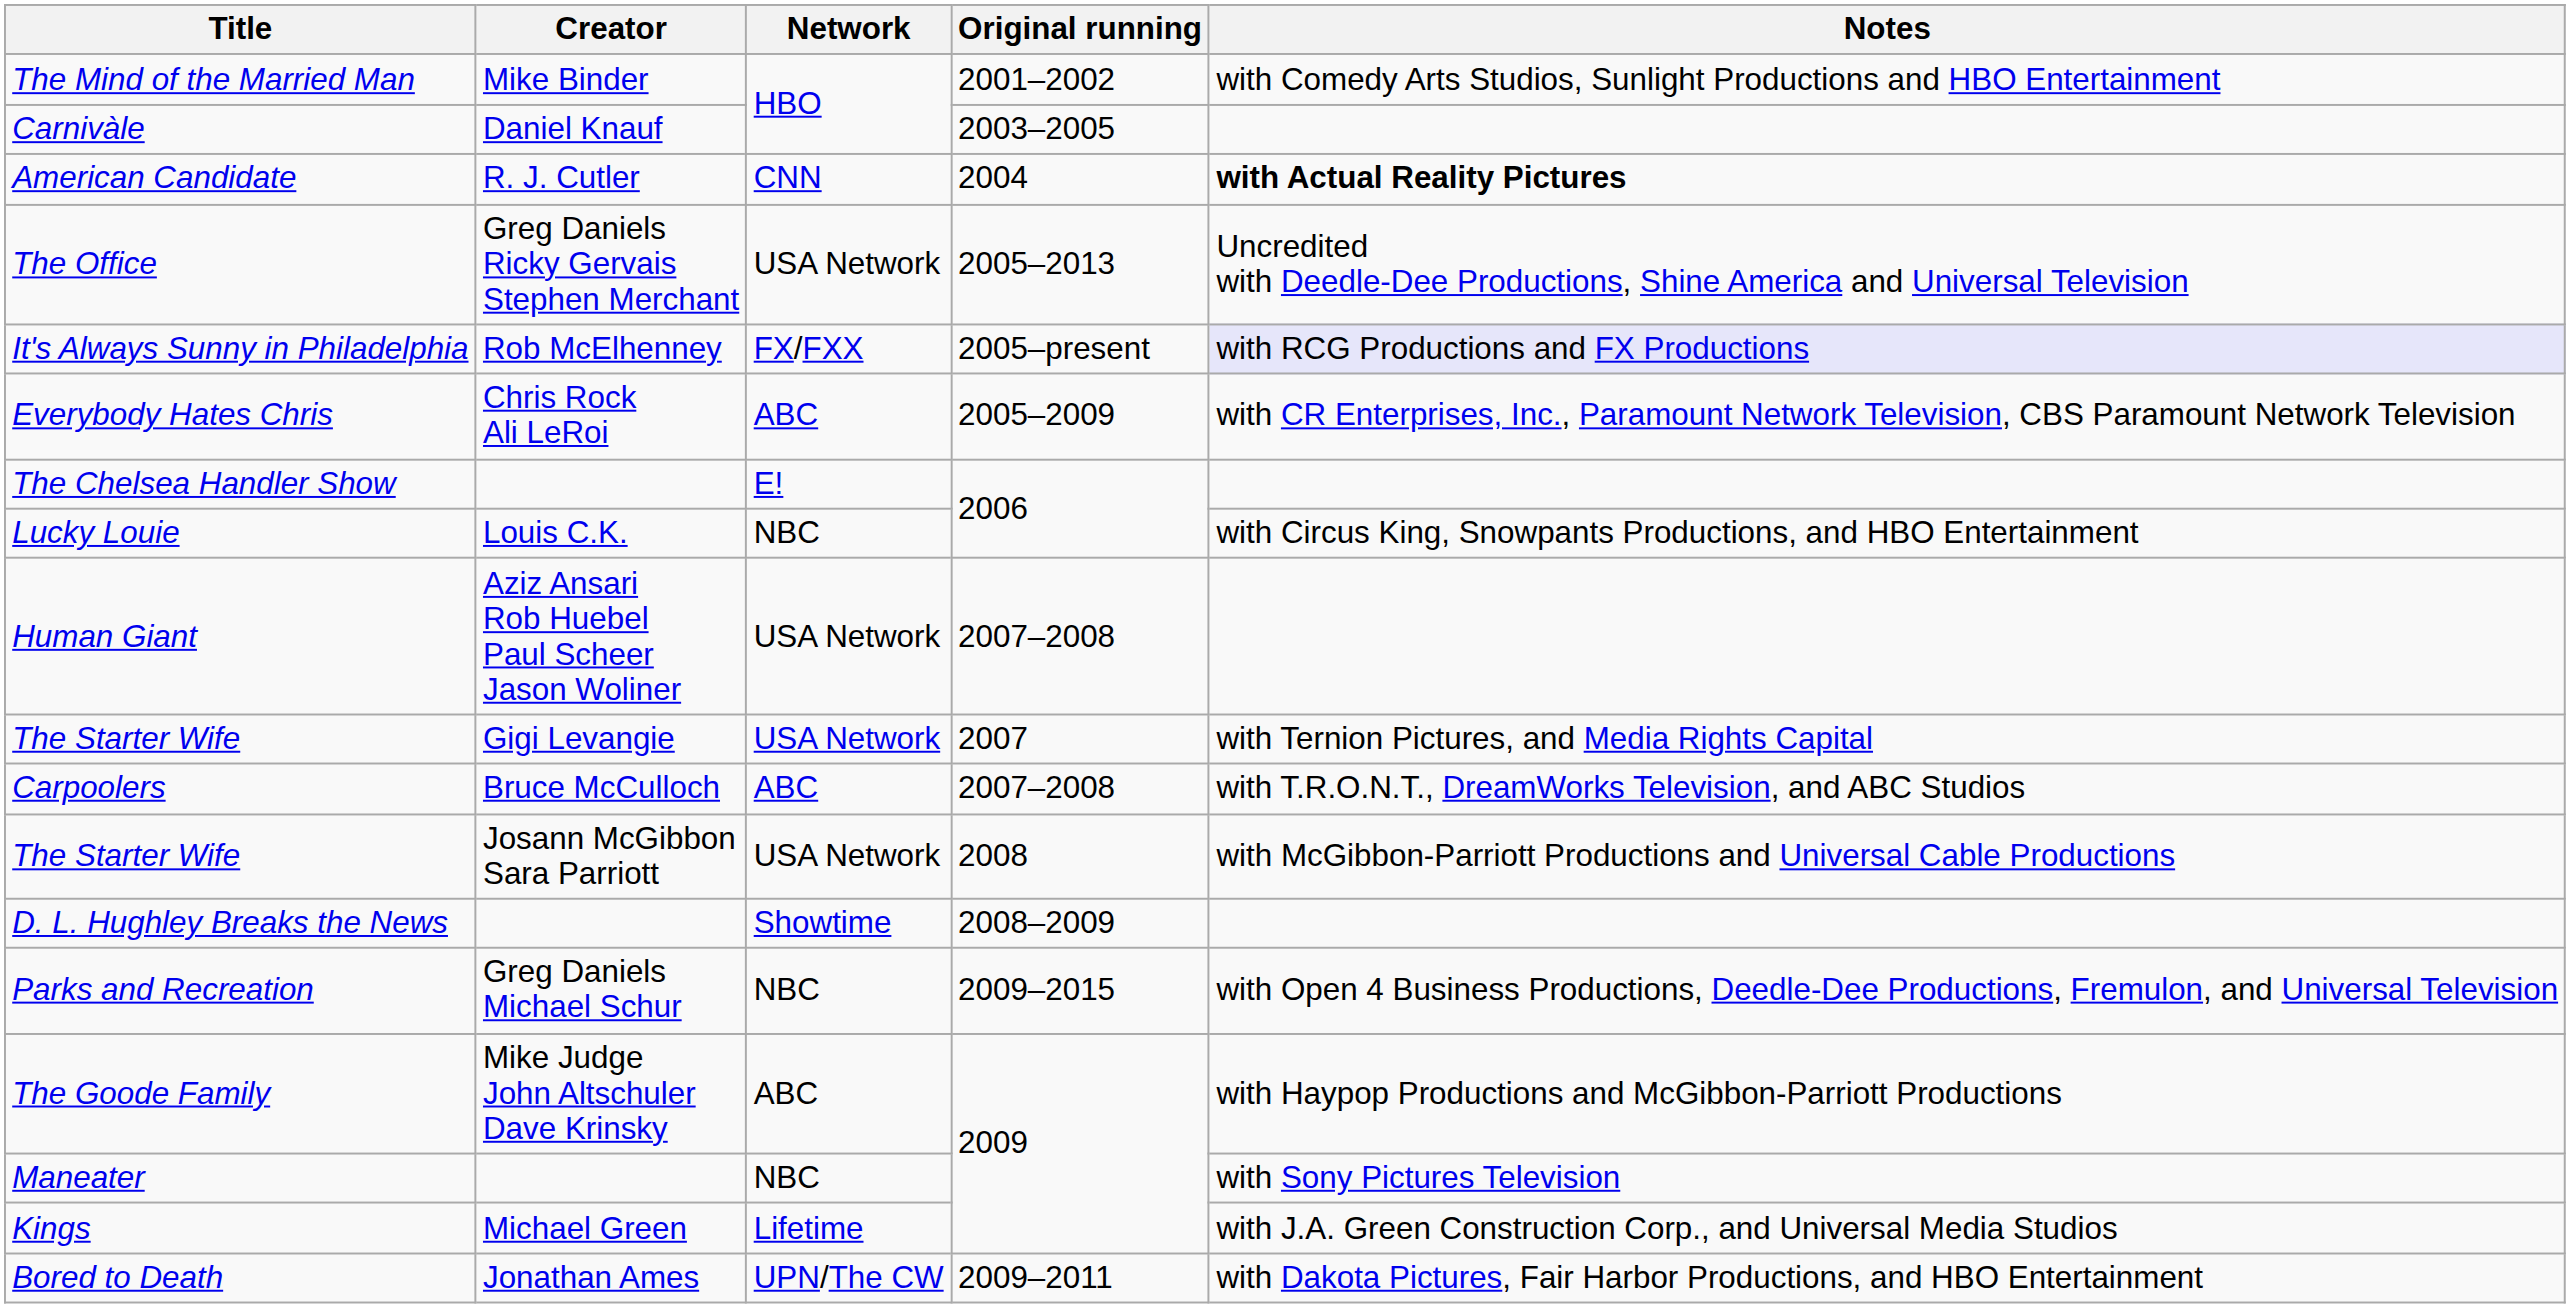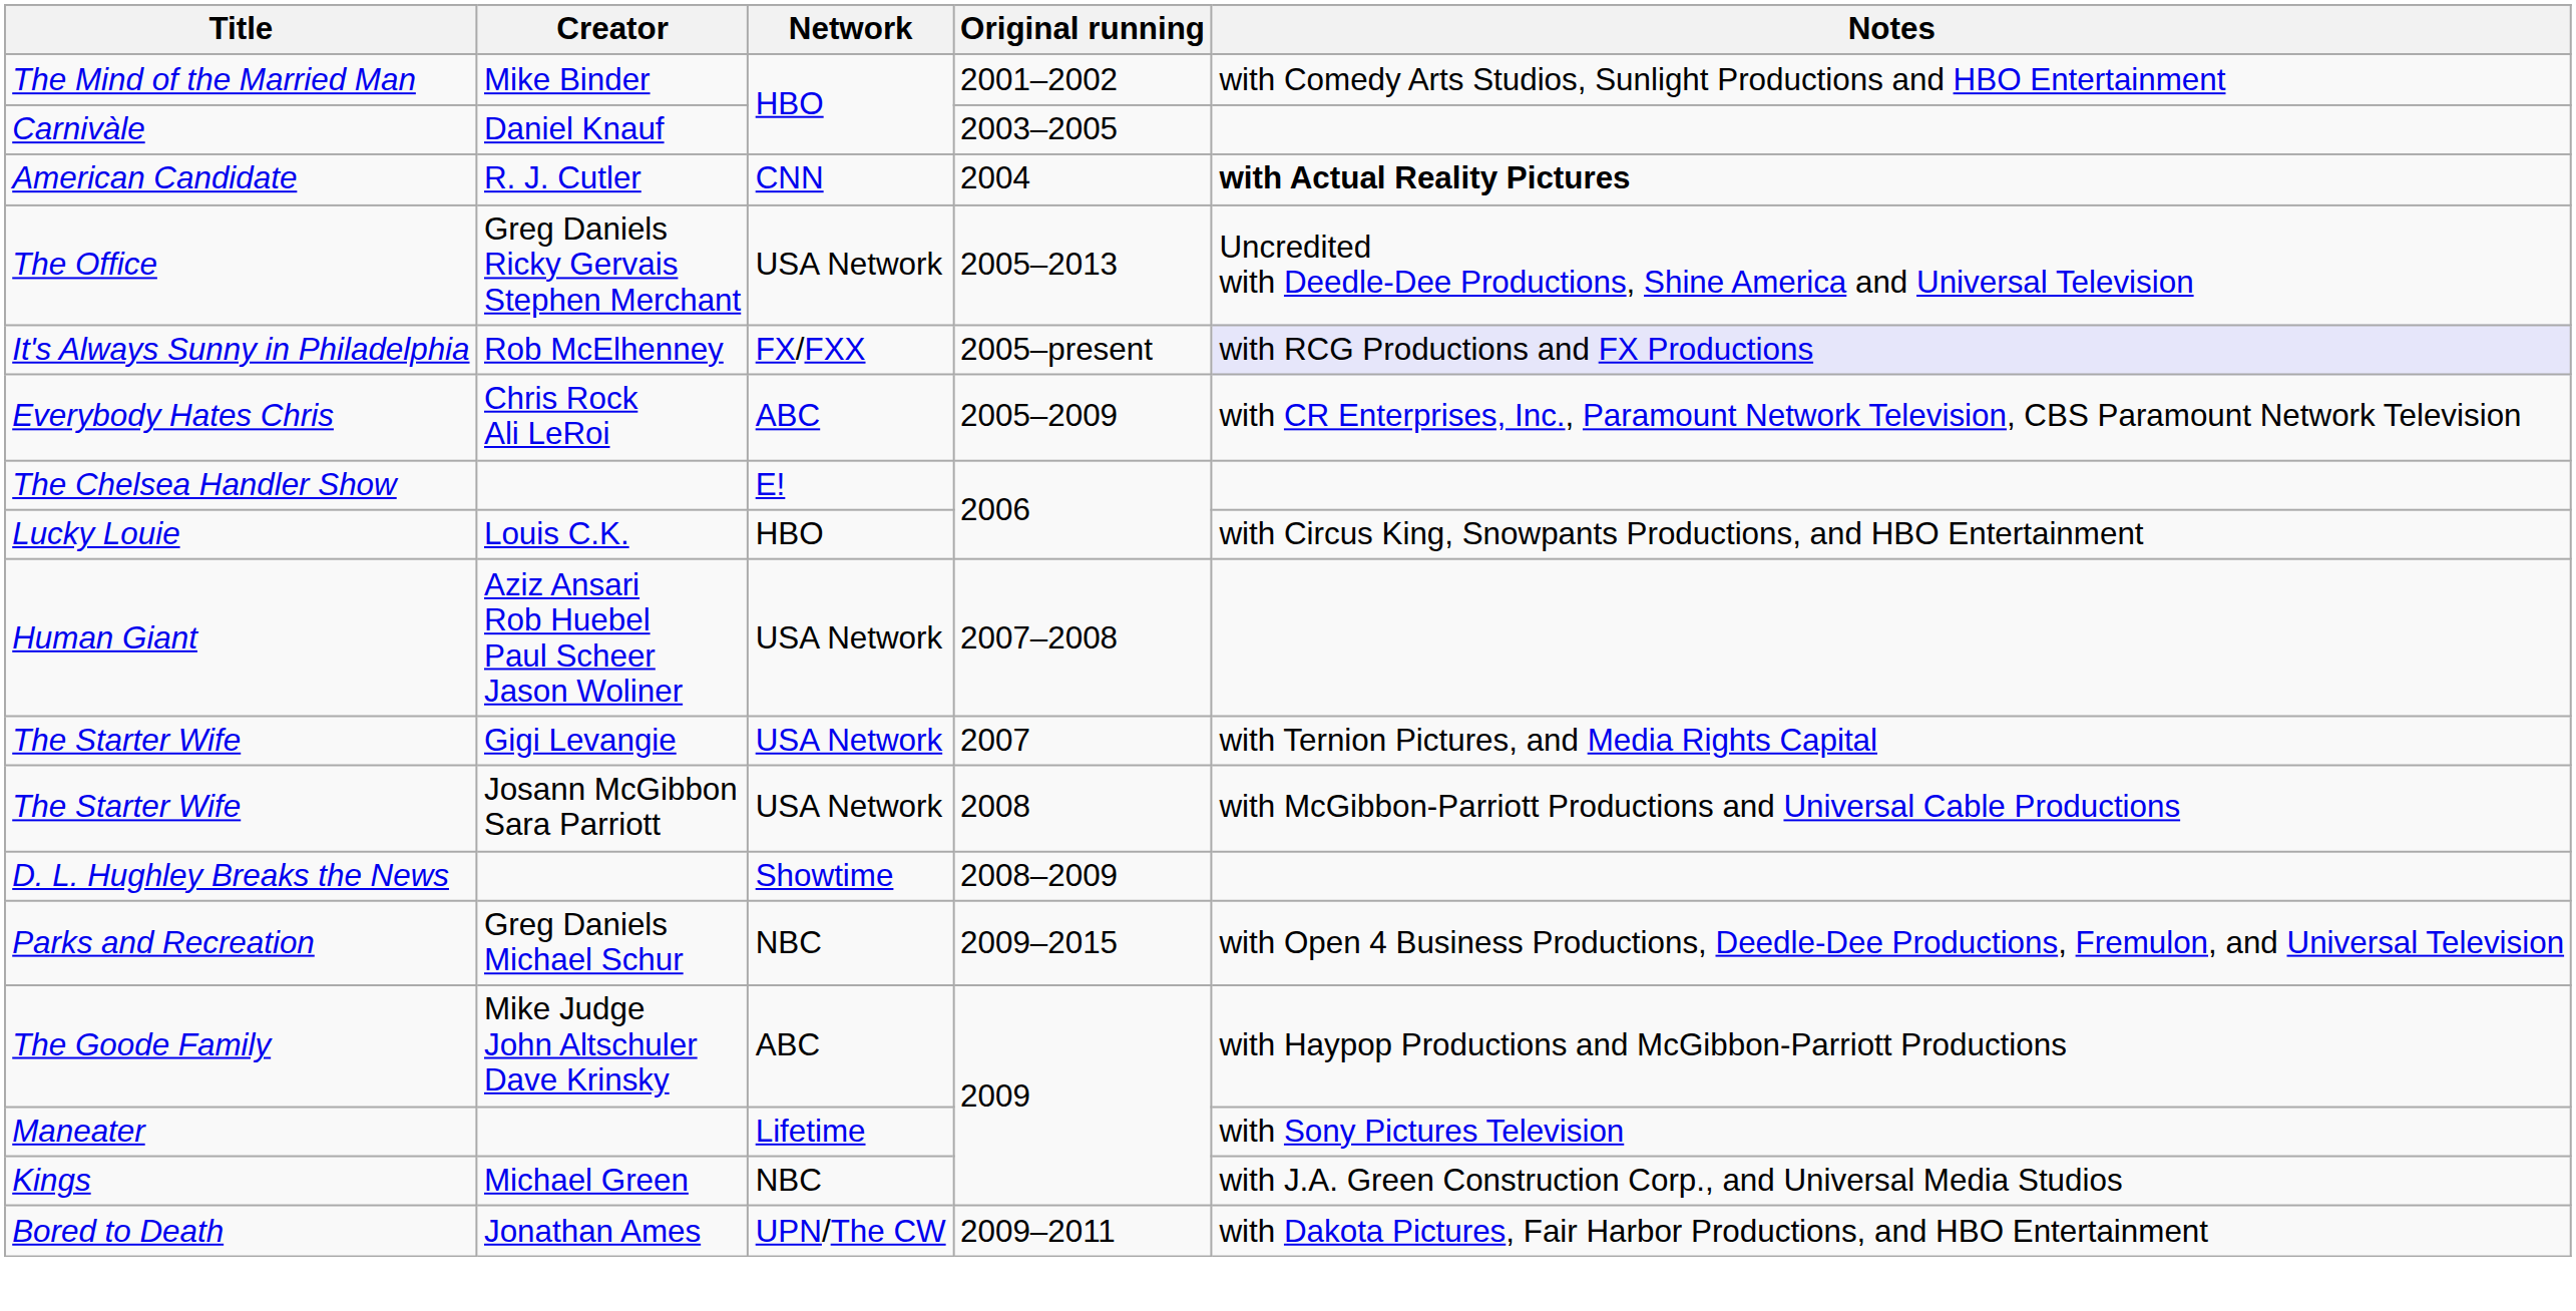Lucky Louie | Network: NBC -> HBO
- row: Carpoolers | Bruce McCulloch | ABC | 2007–2008 | with T.R.O.N.T., DreamWorks Television, and ABC Studios
Maneater | Network: NBC -> Lifetime
Kings | Network: Lifetime -> NBC
